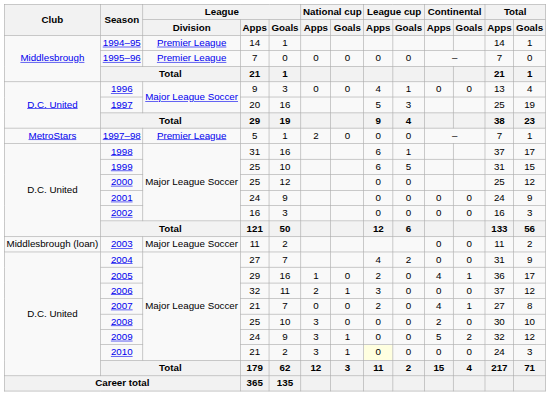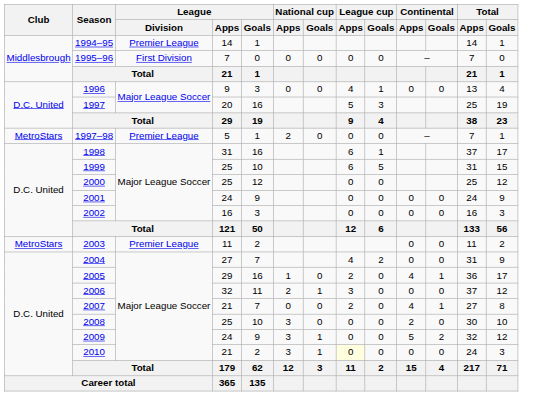1995–96 | League / Division: Premier League -> First Division
2003 | Club: Middlesbrough (loan) -> MetroStars
2003 | League / Division: Major League Soccer -> Premier League
